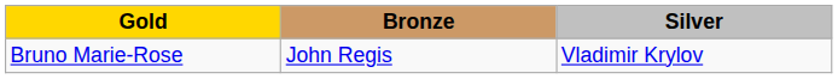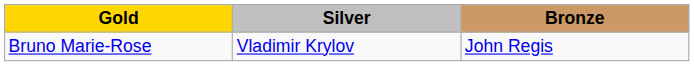columns swapped: Silver <-> Bronze
